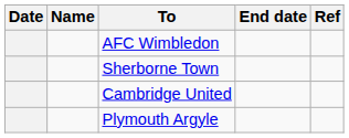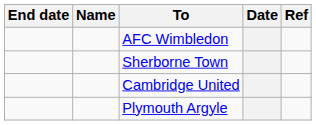columns swapped: Date <-> End date
